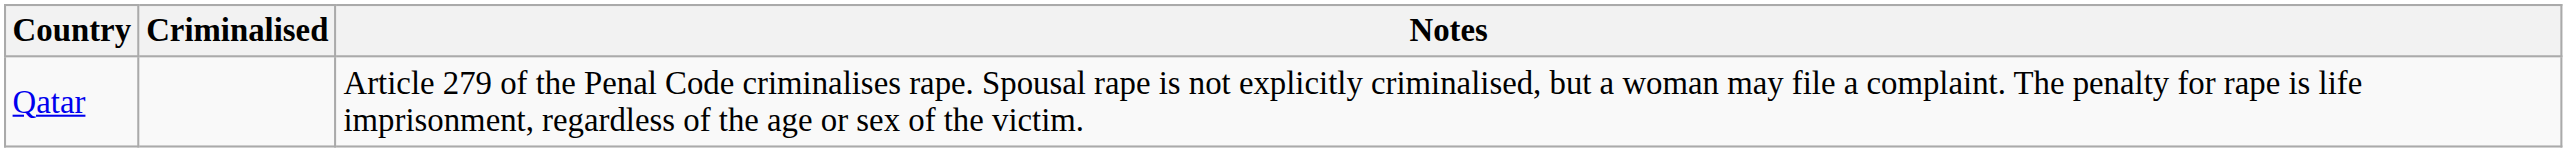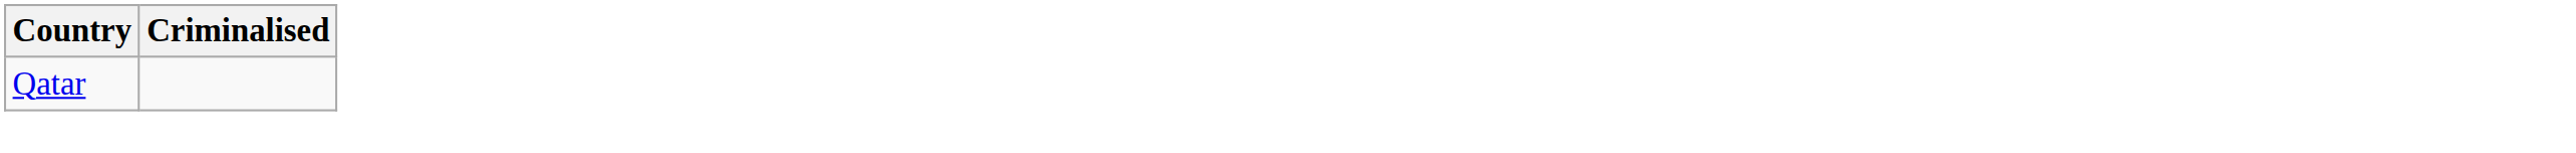- column: Notes | Article 279 of the Penal Code criminalises rape. Spousal rape is not explicitly criminalised, but a woman may file a complaint. The penalty for rape is life imprisonment, regardless of the age or sex of the victim.
